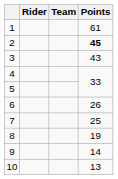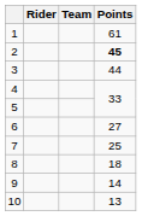3 | Points: 43 -> 44
6 | Points: 26 -> 27
8 | Points: 19 -> 18
